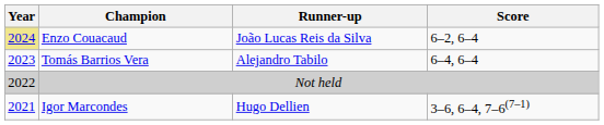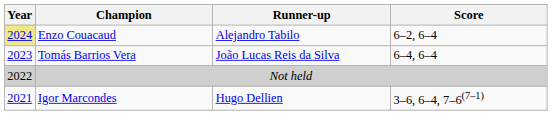Enzo Couacaud | Runner-up: João Lucas Reis da Silva -> Alejandro Tabilo
Tomás Barrios Vera | Runner-up: Alejandro Tabilo -> João Lucas Reis da Silva
